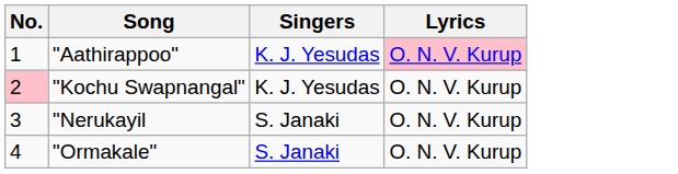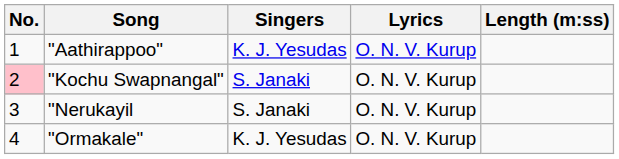+ column: Length (m:ss)
"Aathirappoo" | Lyrics: pink background -> no background
"Kochu Swapnangal" | Singers: K. J. Yesudas -> S. Janaki
"Ormakale" | Singers: S. Janaki -> K. J. Yesudas
